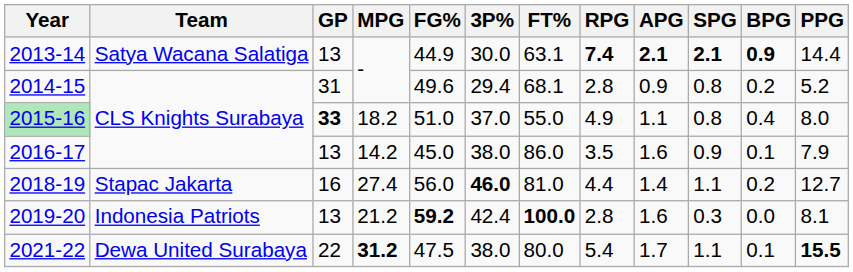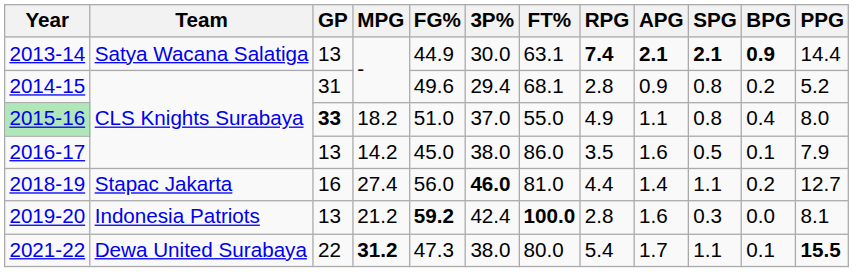2016-17 | SPG: 0.9 -> 0.5
2021-22 | FG%: 47.5 -> 47.3
